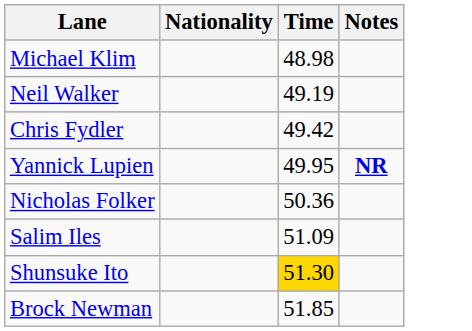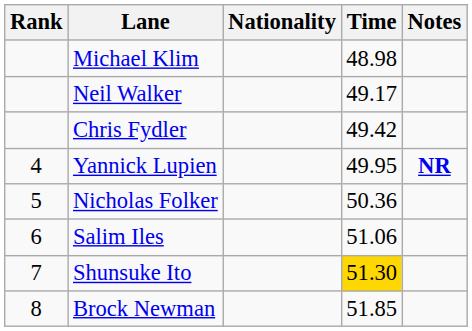+ column: Rank | 4 | 5 | 6 | 7 | 8
Neil Walker | Time: 49.19 -> 49.17
Salim Iles | Time: 51.09 -> 51.06
